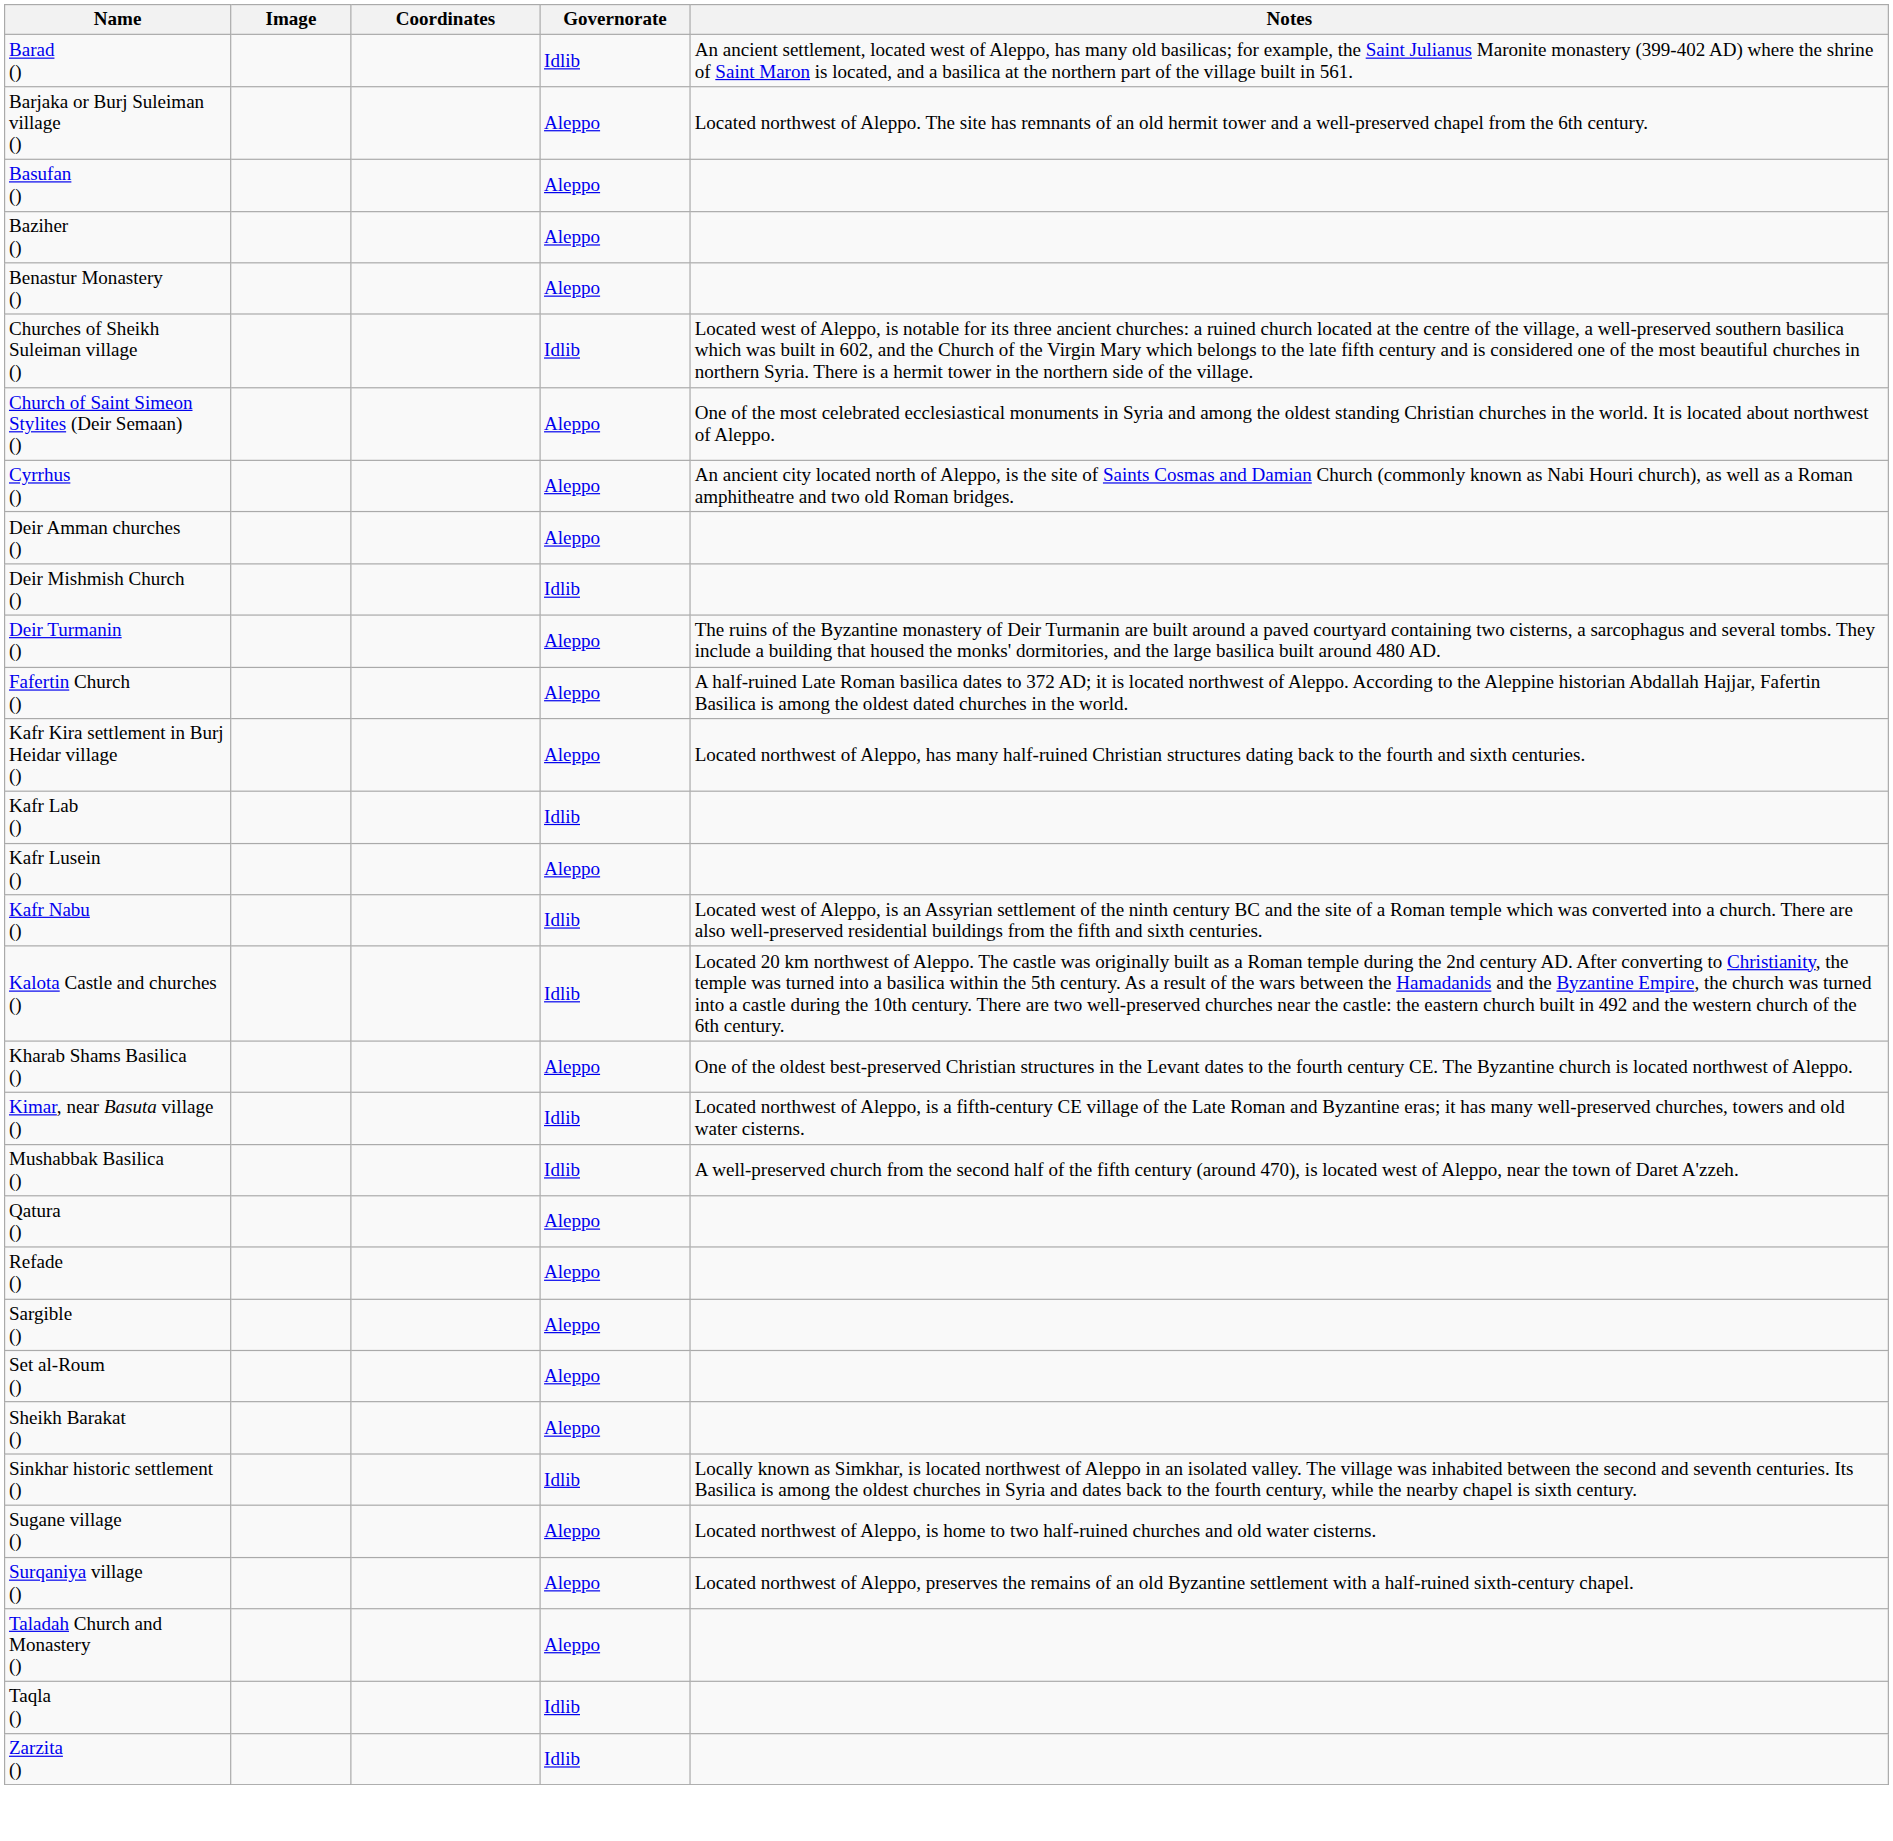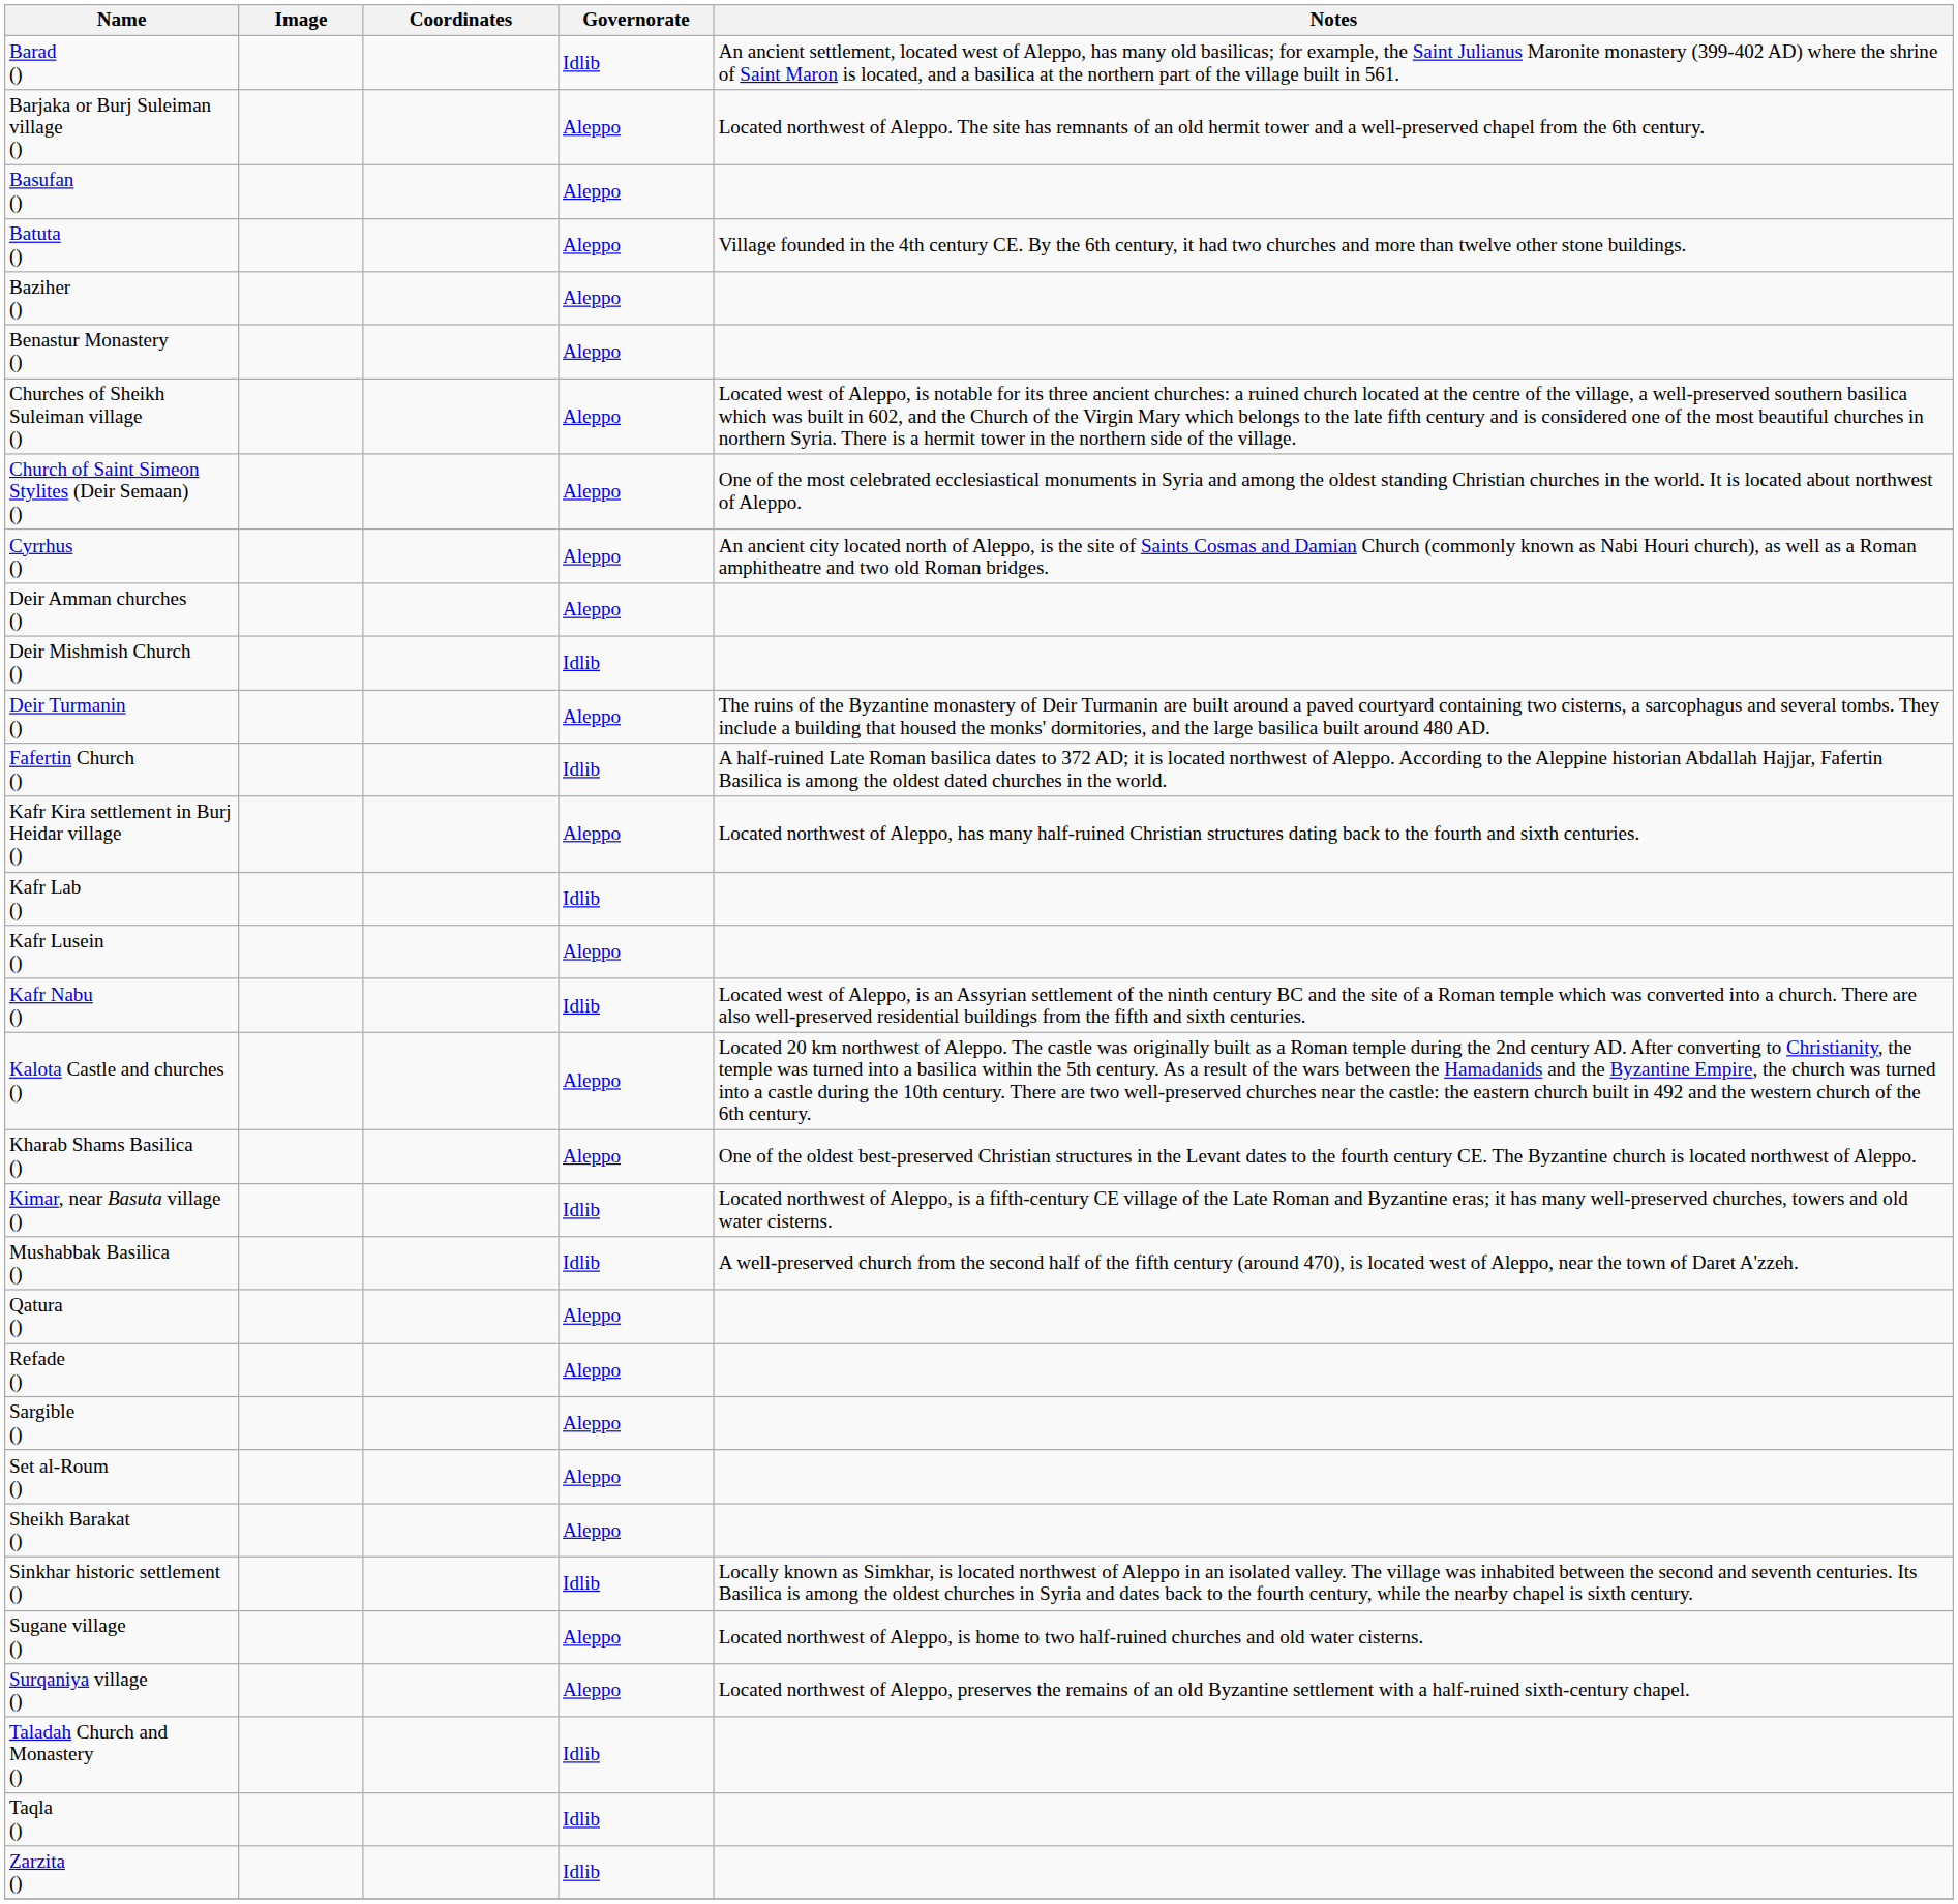+ row: Batuta () | Aleppo | Village founded in the 4th century CE. By the 6th century, it had two churches and more than twelve other stone buildings.
Churches of Sheikh Suleiman village () | Governorate: Idlib -> Aleppo
Fafertin Church () | Governorate: Aleppo -> Idlib
Kalota Castle and churches () | Governorate: Idlib -> Aleppo
Taladah Church and Monastery () | Governorate: Aleppo -> Idlib
